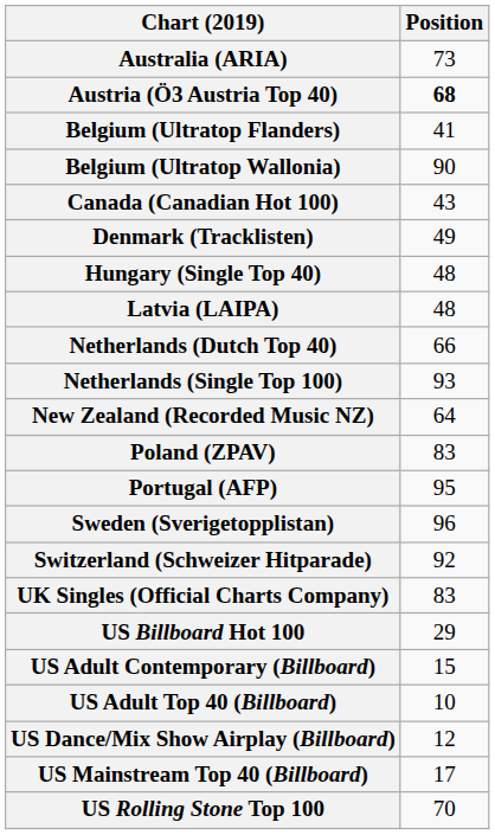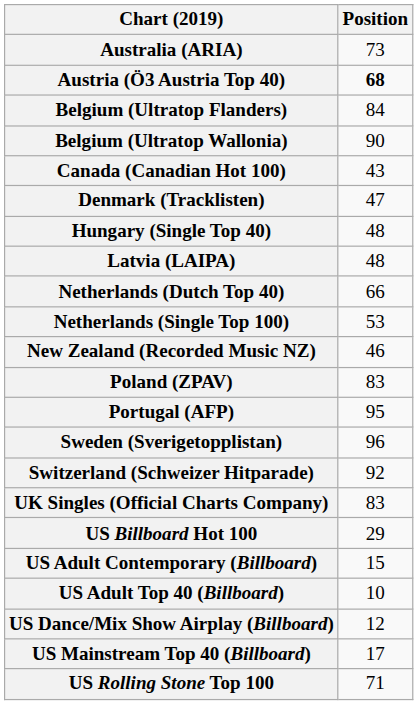Belgium (Ultratop Flanders) | Position: 41 -> 84
Denmark (Tracklisten) | Position: 49 -> 47
Netherlands (Single Top 100) | Position: 93 -> 53
New Zealand (Recorded Music NZ) | Position: 64 -> 46
US Rolling Stone Top 100 | Position: 70 -> 71
